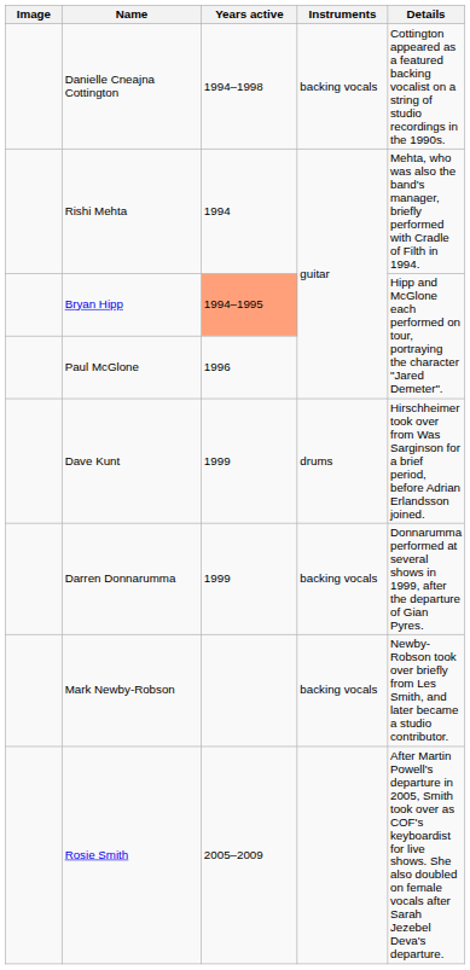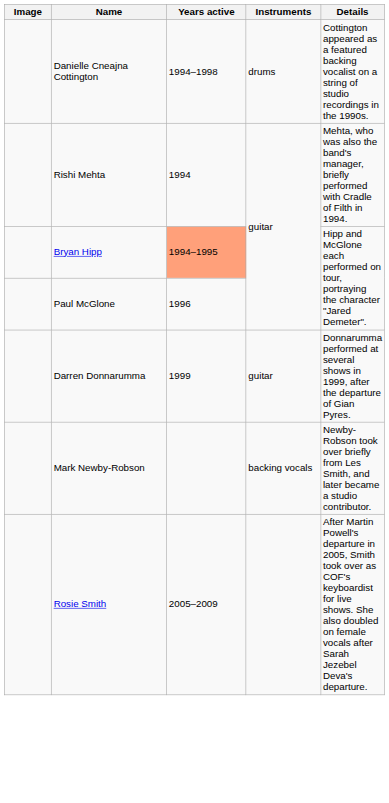Danielle Cneajna Cottington | Instruments: backing vocals -> drums
- row: Dave Kunt | 1999 | drums | Hirschheimer took over from Was Sarginson for a brief period, before Adrian Erlandsson joined.
Darren Donnarumma | Instruments: backing vocals -> guitar
